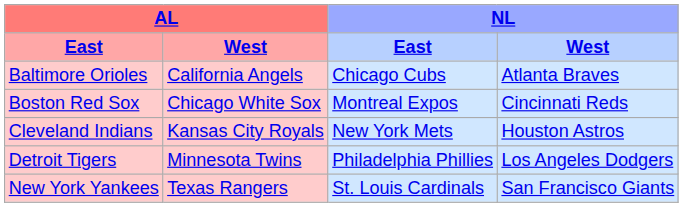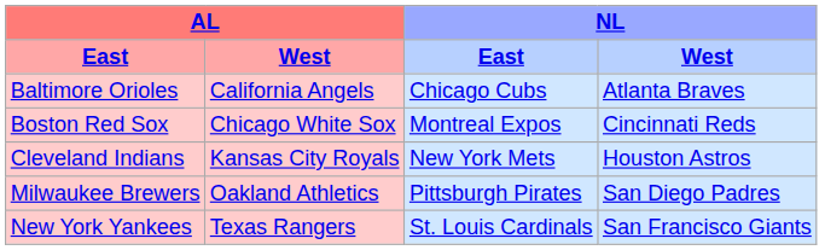- row: Detroit Tigers | Minnesota Twins | Philadelphia Phillies | Los Angeles Dodgers
+ row: Milwaukee Brewers | Oakland Athletics | Pittsburgh Pirates | San Diego Padres
